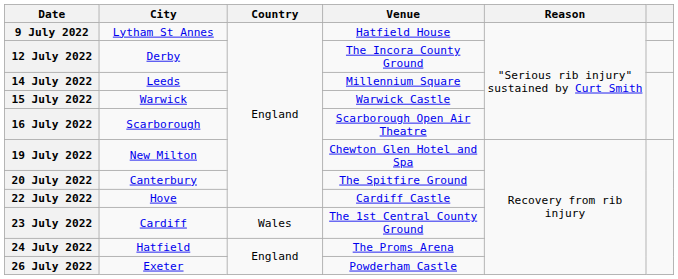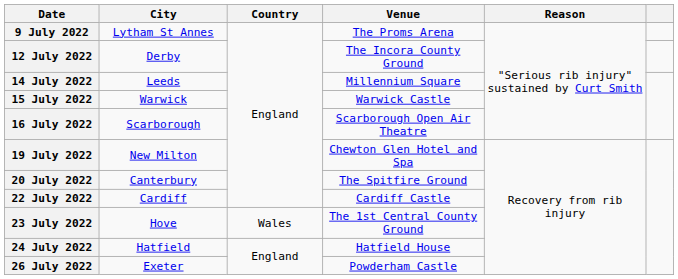9 July 2022 | Venue: Hatfield House -> The Proms Arena
22 July 2022 | City: Hove -> Cardiff
23 July 2022 | City: Cardiff -> Hove
24 July 2022 | Venue: The Proms Arena -> Hatfield House
